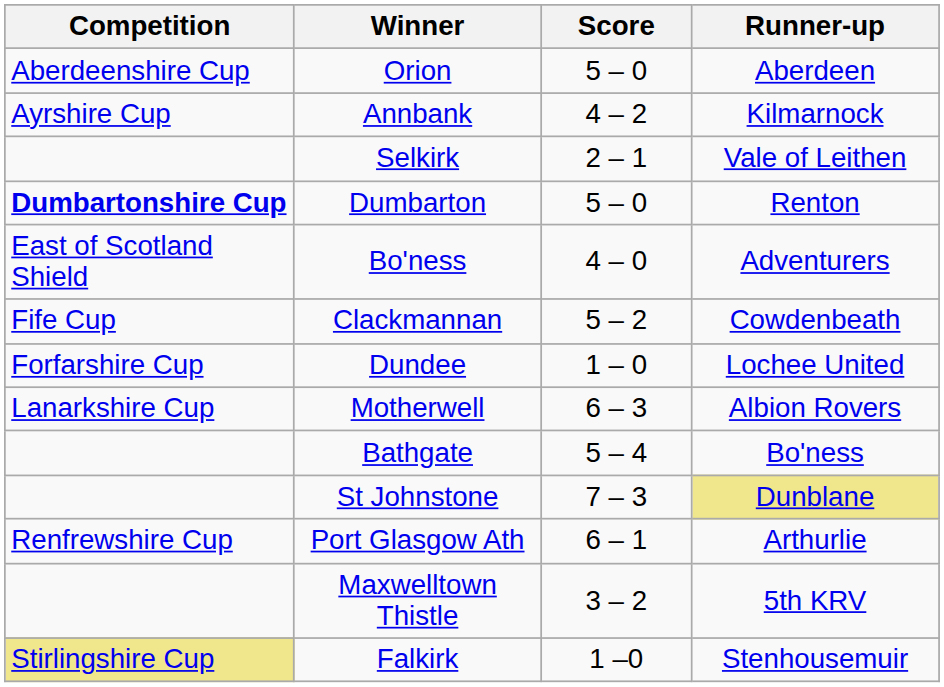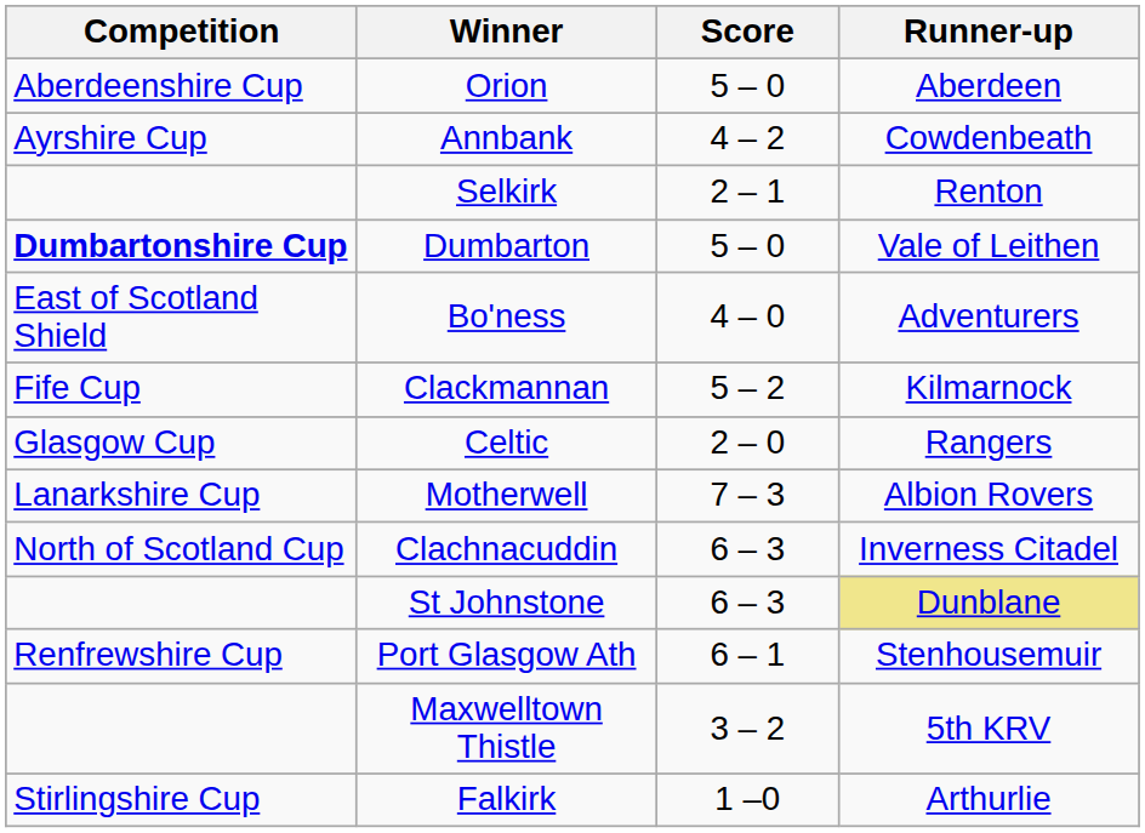Annbank | Runner-up: Kilmarnock -> Cowdenbeath
Selkirk | Runner-up: Vale of Leithen -> Renton
Dumbarton | Runner-up: Renton -> Vale of Leithen
Clackmannan | Runner-up: Cowdenbeath -> Kilmarnock
- row: Forfarshire Cup | Dundee | 1 – 0 | Lochee United
+ row: Glasgow Cup | Celtic | 2 – 0 | Rangers
Motherwell | Score: 6 – 3 -> 7 – 3
- row: Bathgate | 5 – 4 | Bo'ness
+ row: North of Scotland Cup | Clachnacuddin | 6 – 3 | Inverness Citadel
St Johnstone | Score: 7 – 3 -> 6 – 3
Port Glasgow Ath | Runner-up: Arthurlie -> Stenhousemuir
Falkirk | Competition: khaki background -> no background
Falkirk | Runner-up: Stenhousemuir -> Arthurlie
